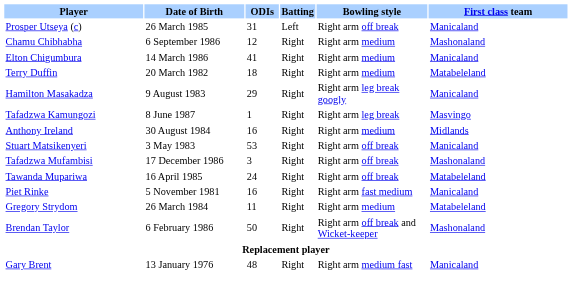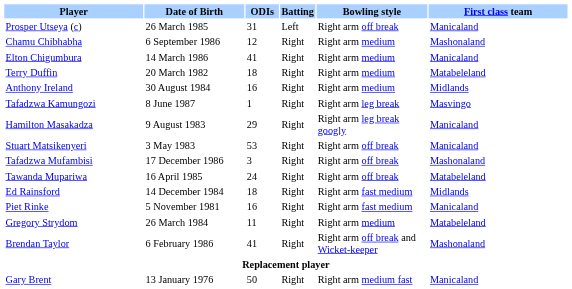rows swapped: Anthony Ireland <-> Hamilton Masakadza
+ row: Ed Rainsford | 14 December 1984 | 18 | Right | Right arm fast medium | Midlands
Brendan Taylor | ODIs: 50 -> 41
Gary Brent | ODIs: 48 -> 50
